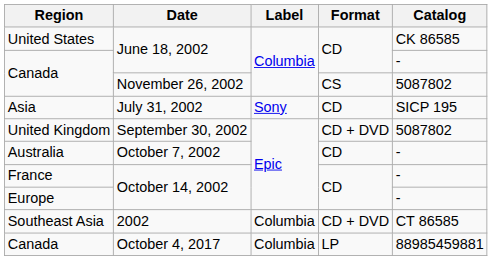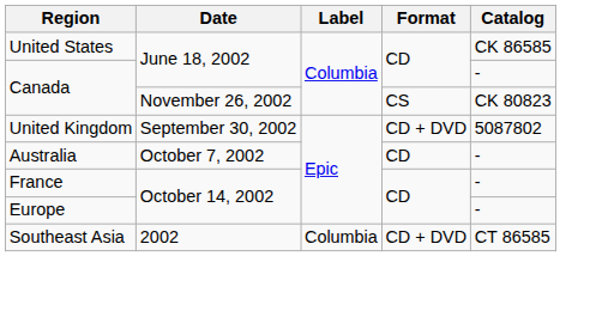Canada / November 26, 2002 | Catalog: 5087802 -> CK 80823
- row: Asia | July 31, 2002 | Sony | CD | SICP 195
- row: Canada | October 4, 2017 | Columbia | LP | 88985459881
